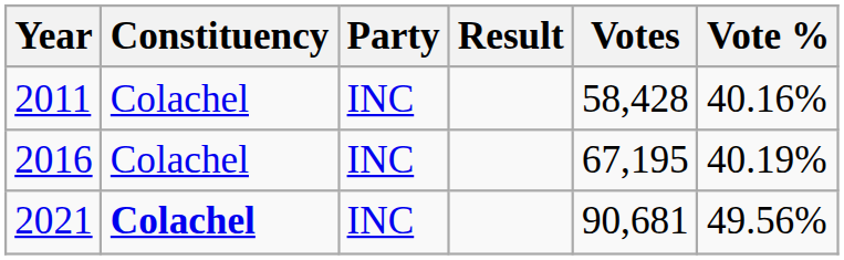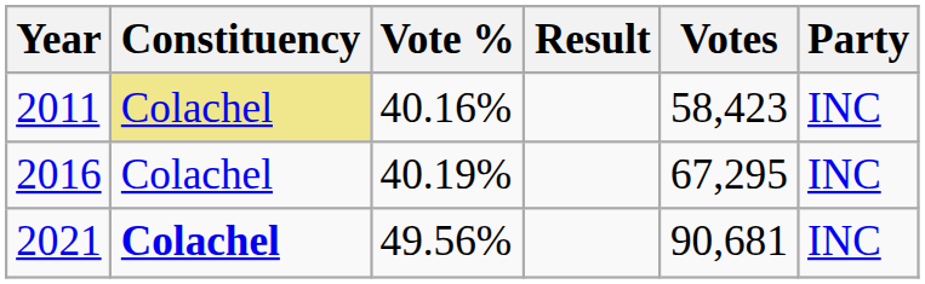columns swapped: Party <-> Vote %
2011 | Constituency: no background -> khaki background
2011 | Votes: 58,428 -> 58,423
2016 | Votes: 67,195 -> 67,295
